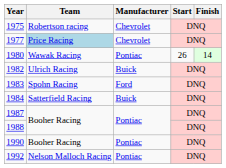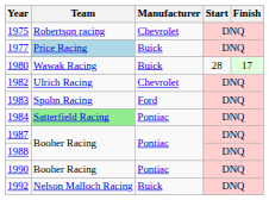1977 | Manufacturer: Chevrolet -> Buick
1980 | Manufacturer: Pontiac -> Buick
1980 | Start: 26 -> 28
1980 | Finish: 14 -> 17
1982 | Manufacturer: Buick -> Chevrolet
1984 | Team: no background -> lightgreen background
1984 | Manufacturer: Buick -> Pontiac
1992 | Manufacturer: Pontiac -> Buick
